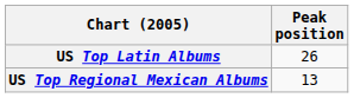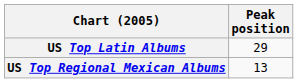US Top Latin Albums | Peak position: 26 -> 29
